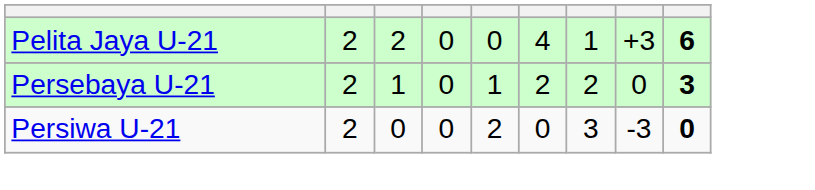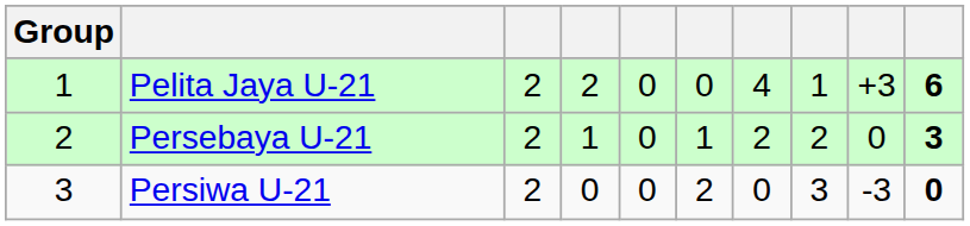+ column: Group | 1 | 2 | 3
